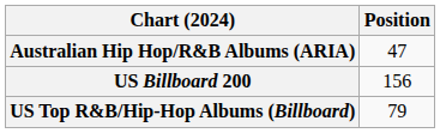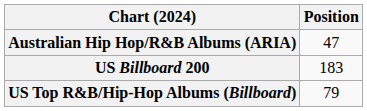US Billboard 200 | Position: 156 -> 183
